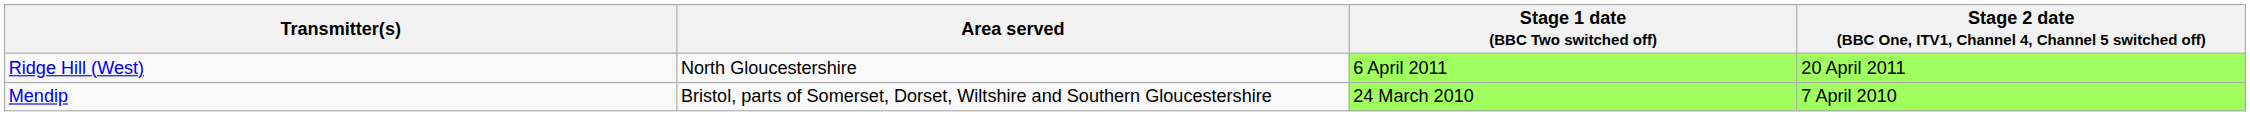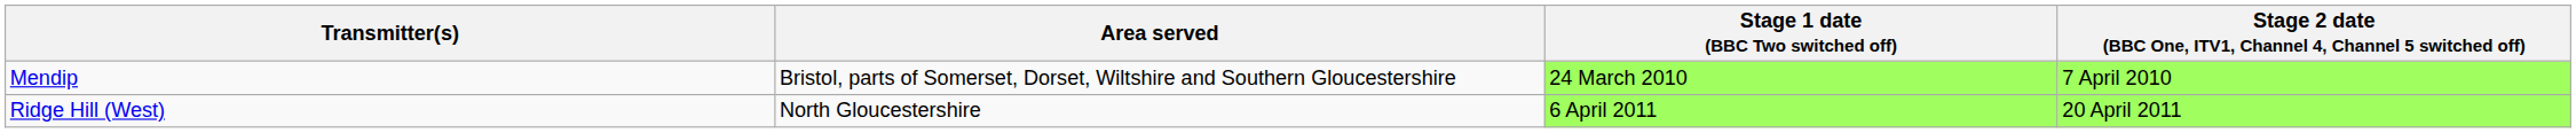rows swapped: Mendip <-> Ridge Hill (West)
